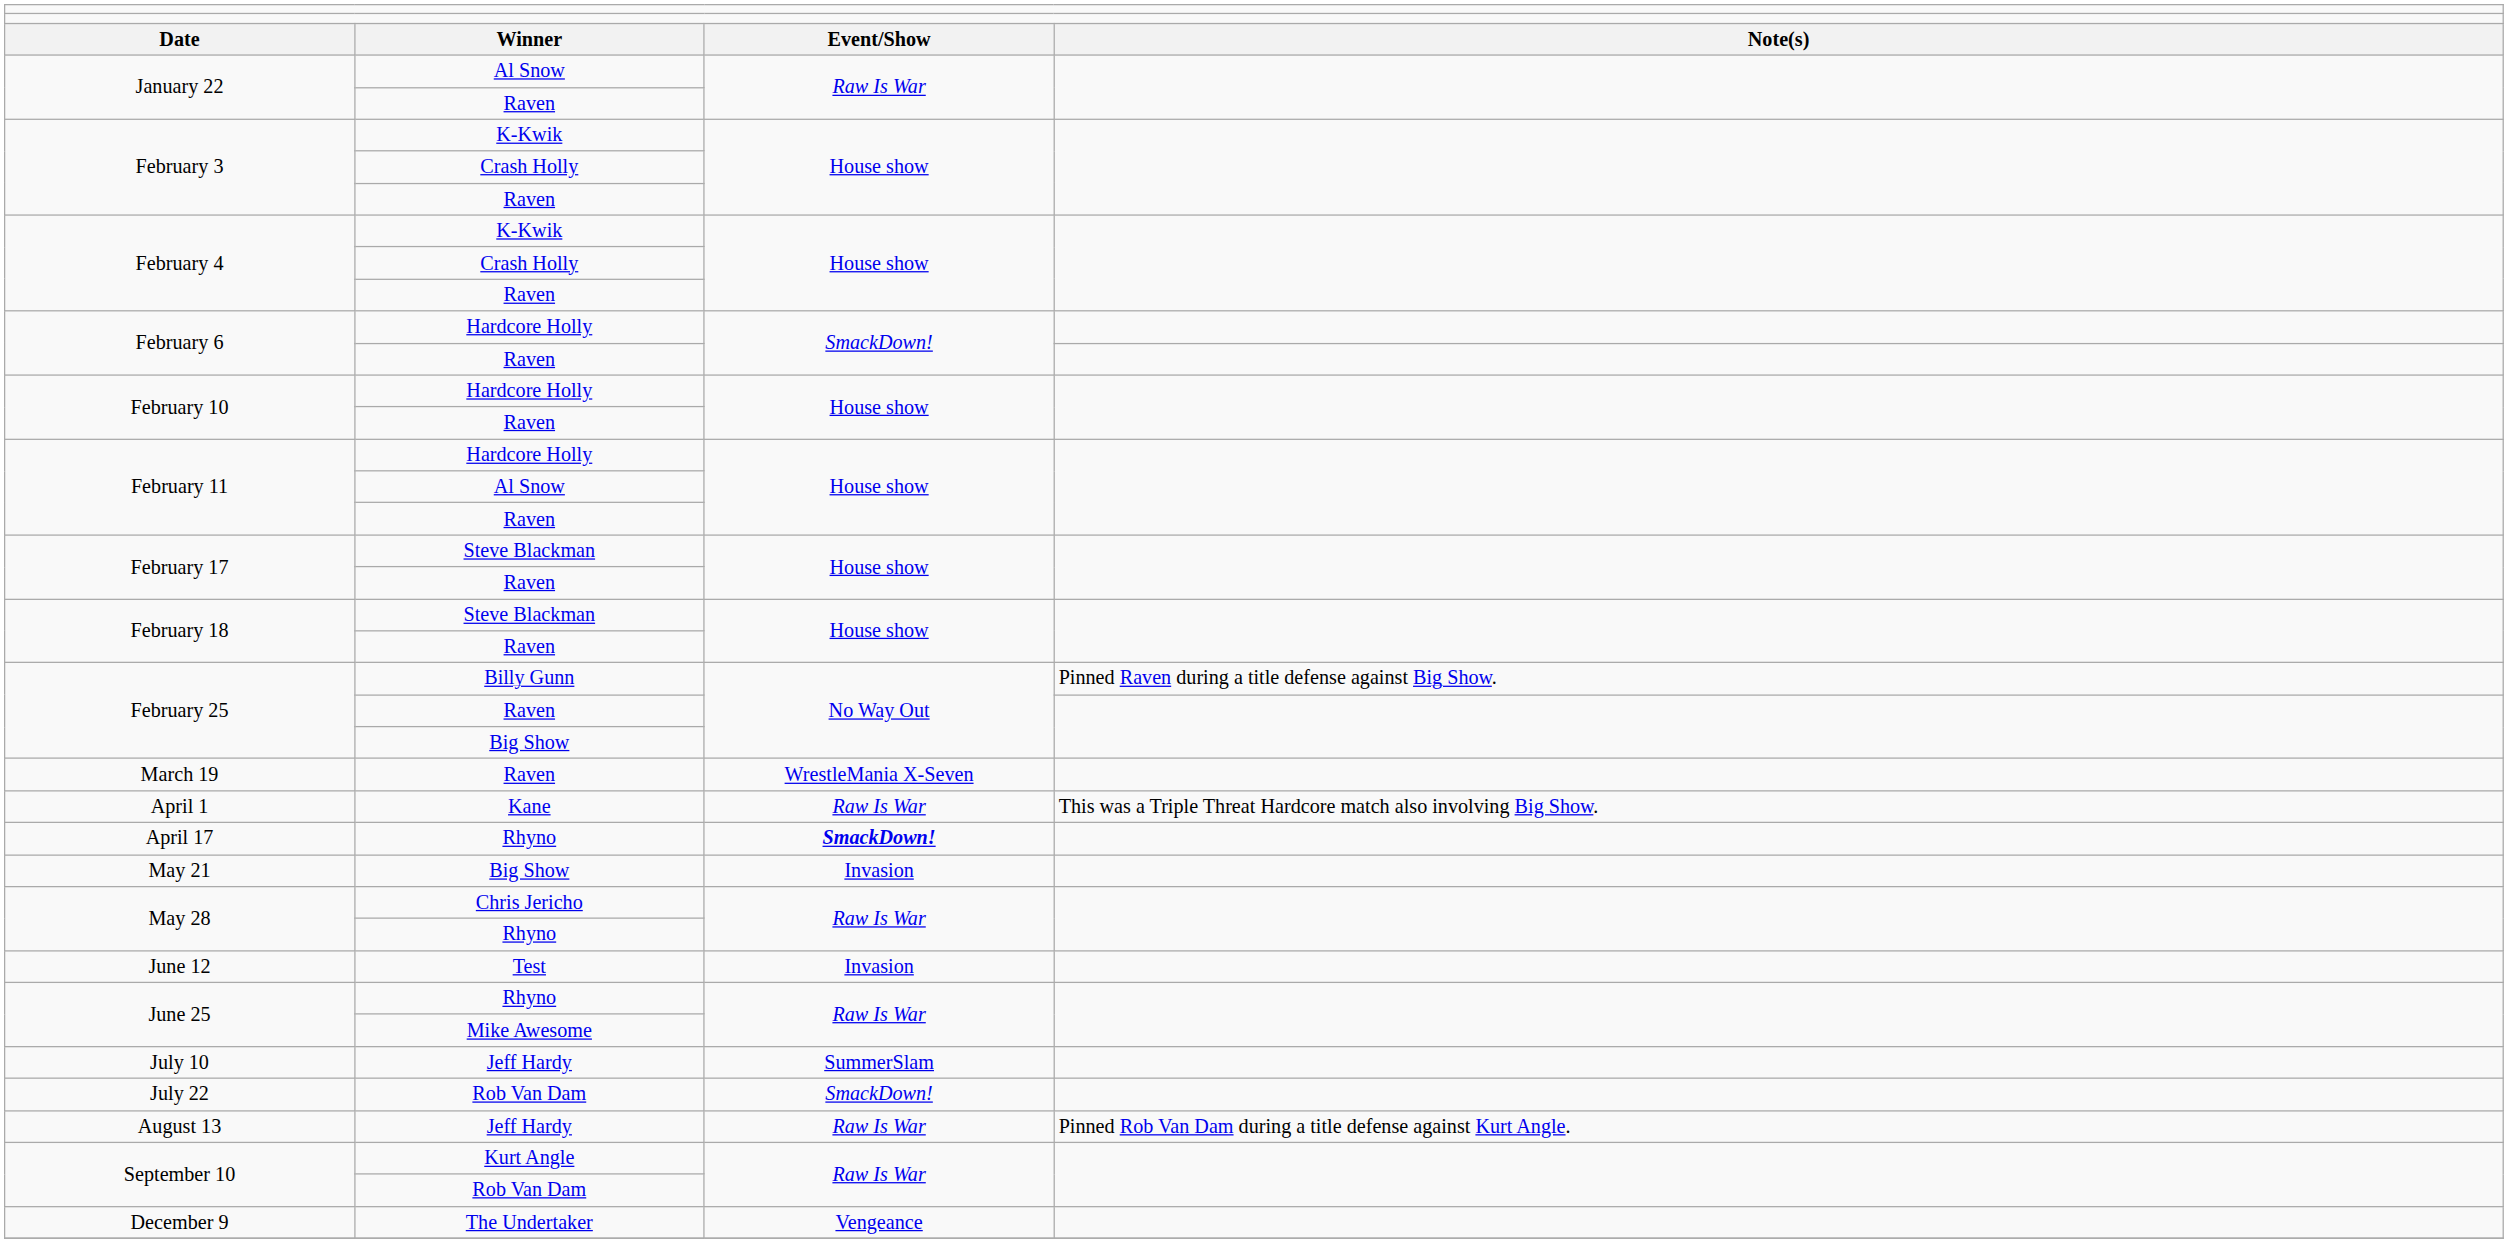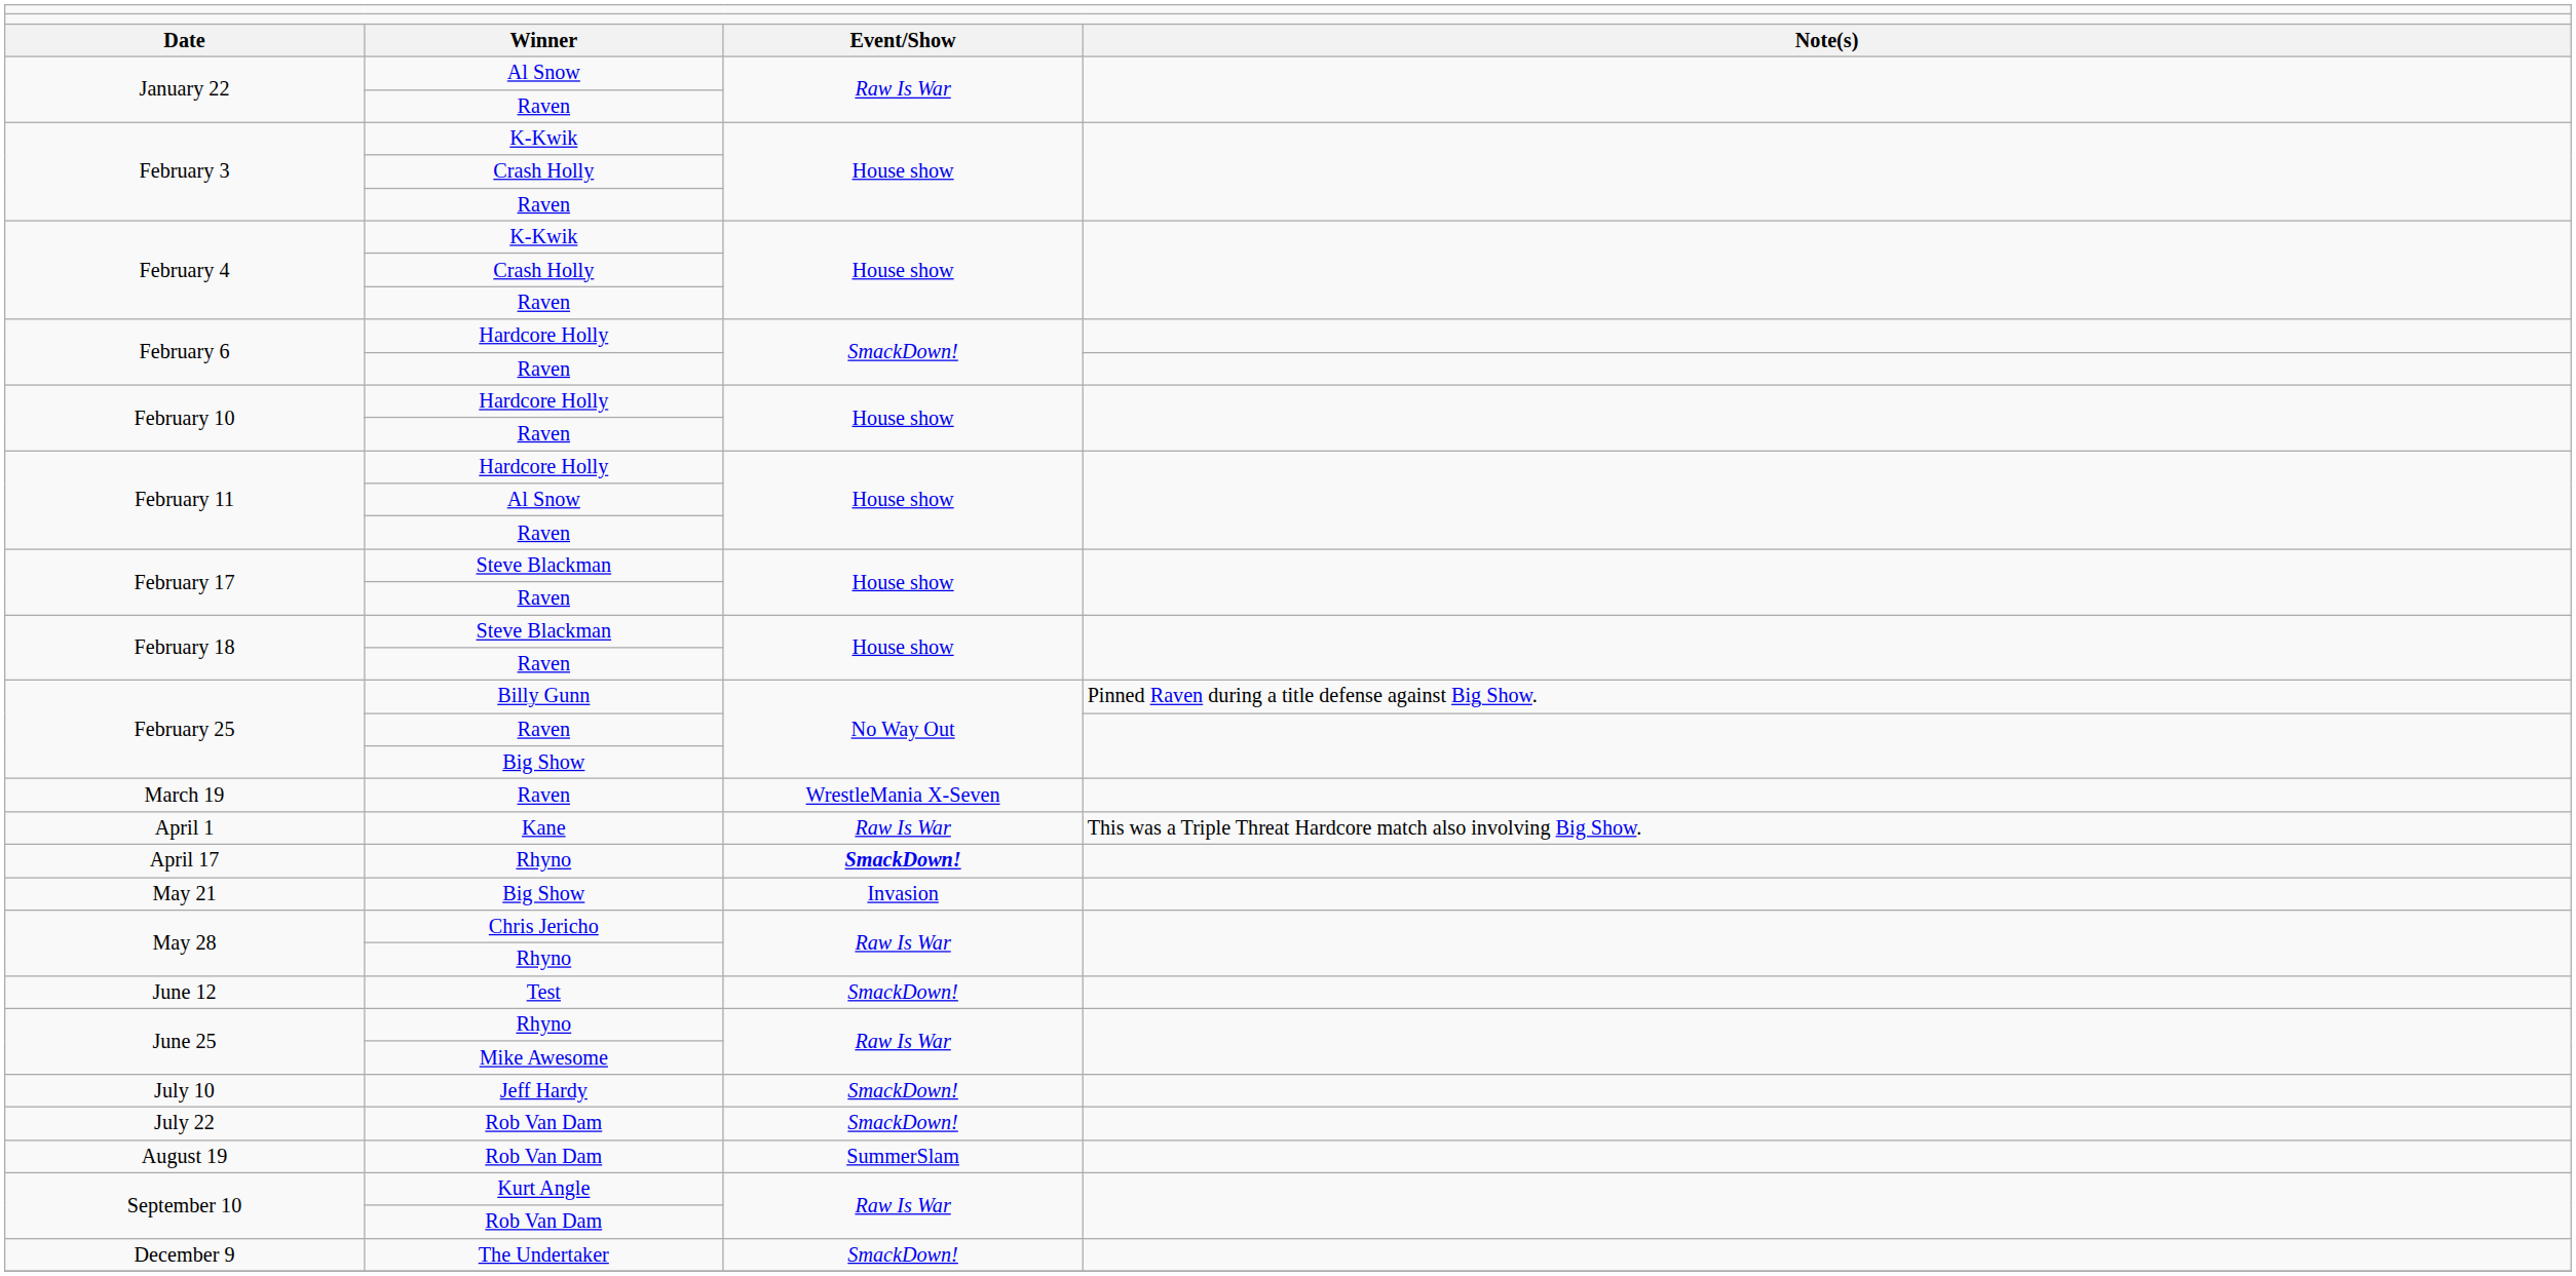June 12 | column 3: Invasion -> SmackDown!
July 10 | column 3: SummerSlam -> SmackDown!
- row: August 13 | Jeff Hardy | Raw Is War | Pinned Rob Van Dam during a title defense against Kurt Angle.
+ row: August 19 | Rob Van Dam | SummerSlam
December 9 | column 3: Vengeance -> SmackDown!
